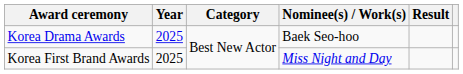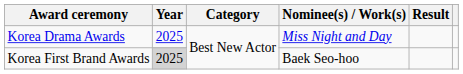Korea Drama Awards | Nominee(s) / Work(s): Baek Seo-hoo -> Miss Night and Day
Korea First Brand Awards | Year: no background -> lightgrey background
Korea First Brand Awards | Nominee(s) / Work(s): Miss Night and Day -> Baek Seo-hoo
